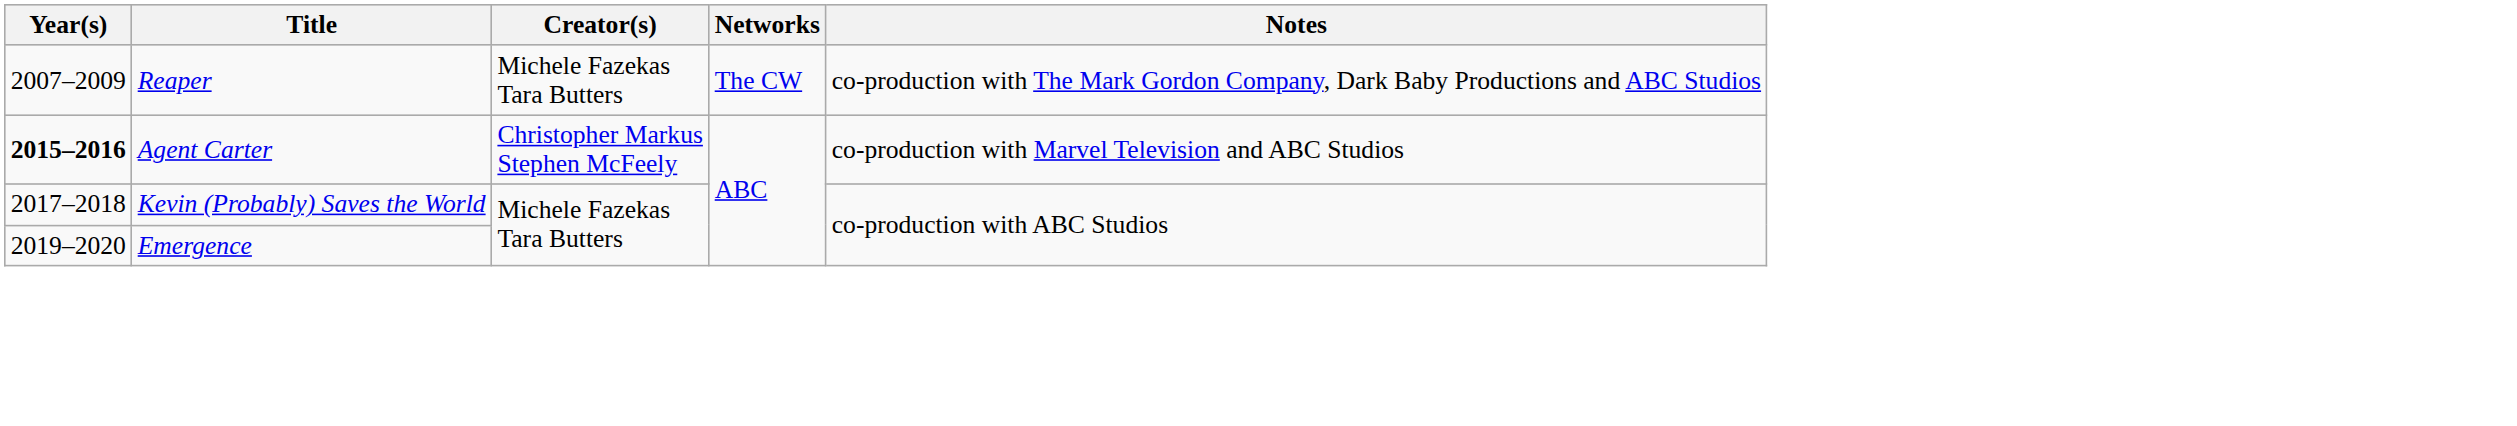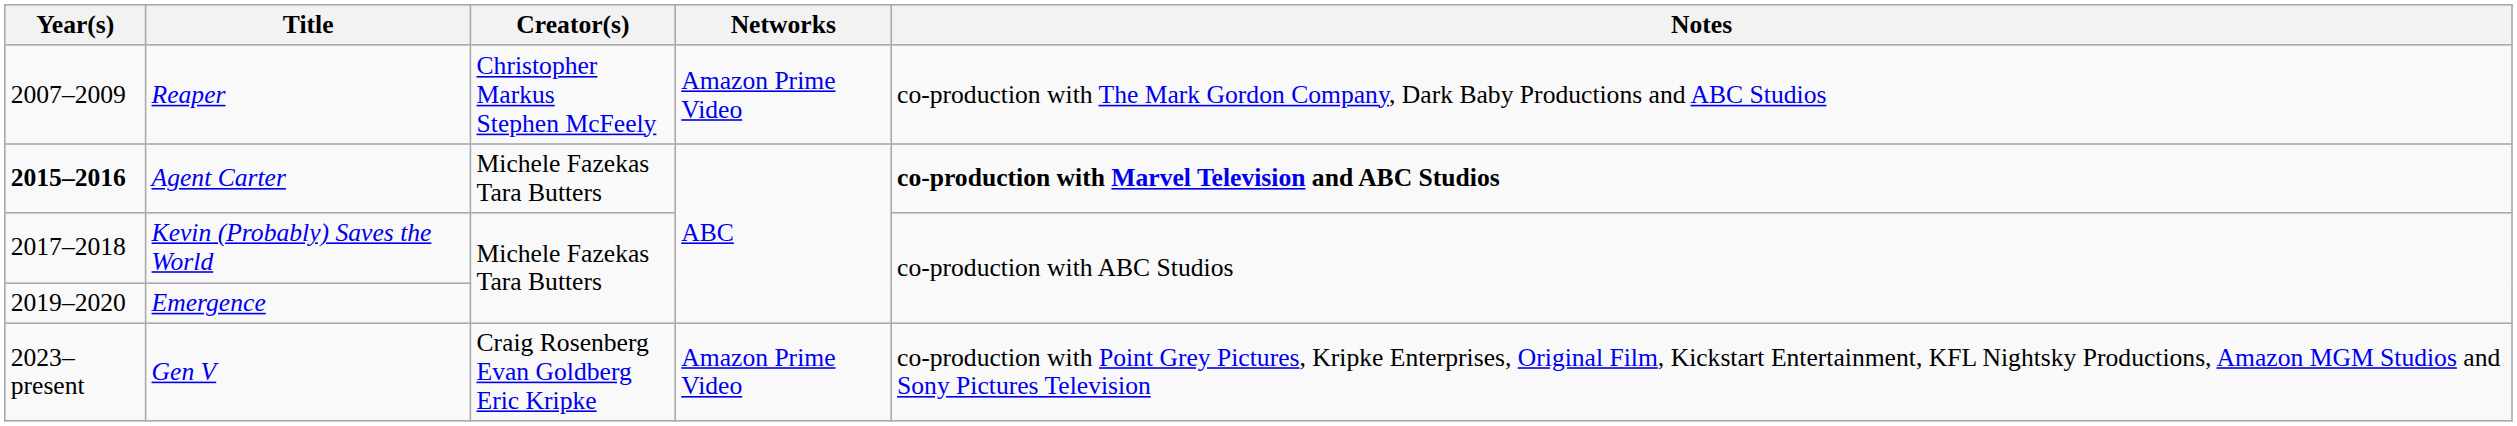Reaper | Creator(s): Michele Fazekas Tara Butters -> Christopher Markus Stephen McFeely
Reaper | Networks: The CW -> Amazon Prime Video
Agent Carter | Creator(s): Christopher Markus Stephen McFeely -> Michele Fazekas Tara Butters
Agent Carter | Notes: normal -> bold
+ row: 2023–present | Gen V | Craig Rosenberg Evan Goldberg Eric Kripke | Amazon Prime Video | co-production with Point Grey Pictures, Kripke Enterprises, Original Film, Kickstart Entertainment, KFL Nightsky Productions, Amazon MGM Studios and Sony Pictures Television
